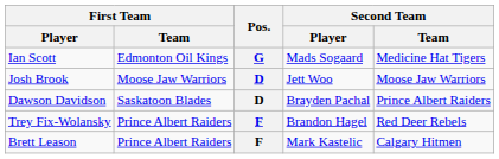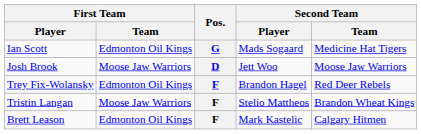- row: Dawson Davidson | Saskatoon Blades | D | Brayden Pachal | Prince Albert Raiders
Trey Fix-Wolansky | First Team / Team: Prince Albert Raiders -> Edmonton Oil Kings
+ row: Tristin Langan | Moose Jaw Warriors | F | Stelio Mattheos | Brandon Wheat Kings
Brett Leason | First Team / Team: Prince Albert Raiders -> Edmonton Oil Kings
